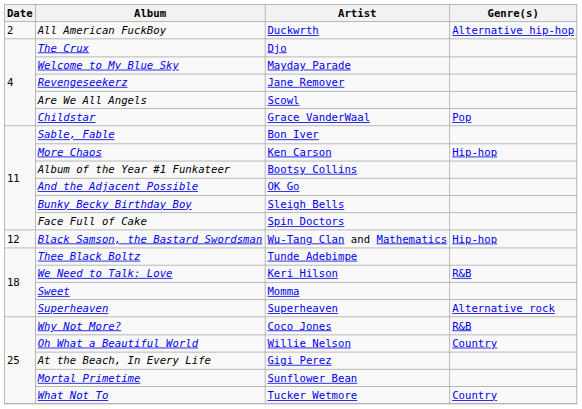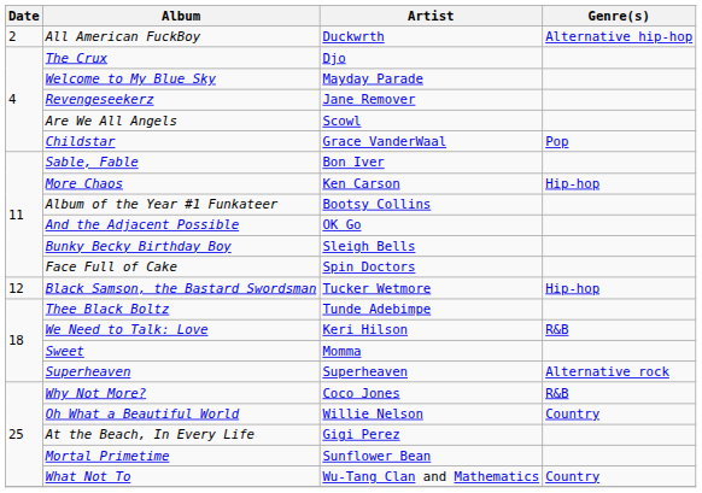Black Samson, the Bastard Swordsman | Artist: Wu-Tang Clan and Mathematics -> Tucker Wetmore
What Not To | Artist: Tucker Wetmore -> Wu-Tang Clan and Mathematics
